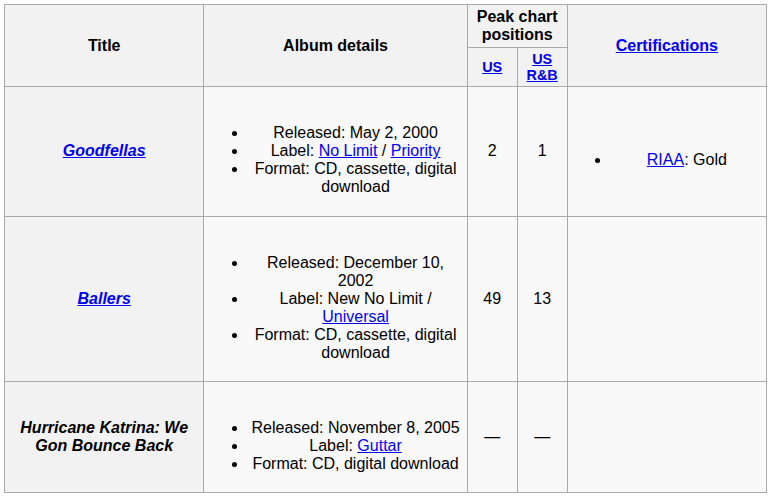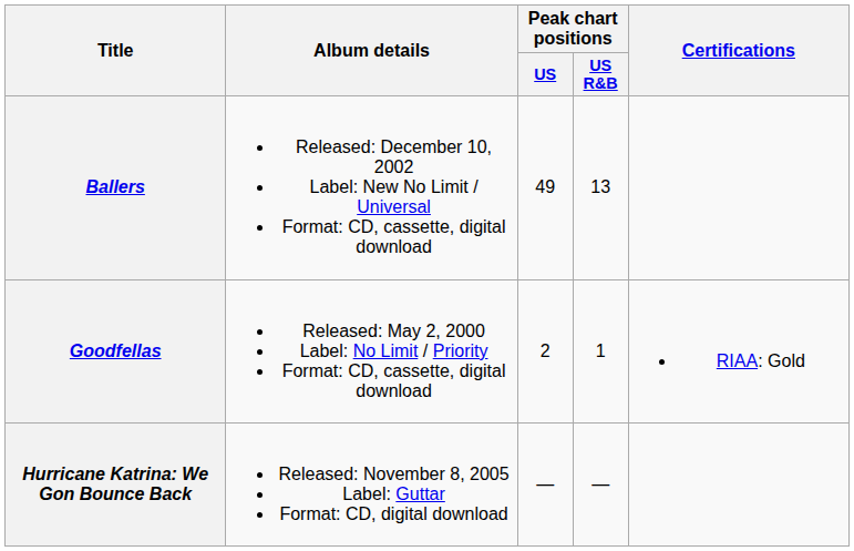rows swapped: Goodfellas <-> Ballers
